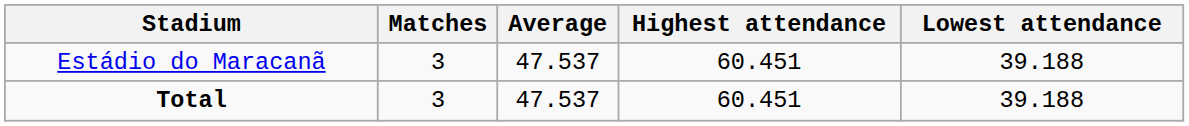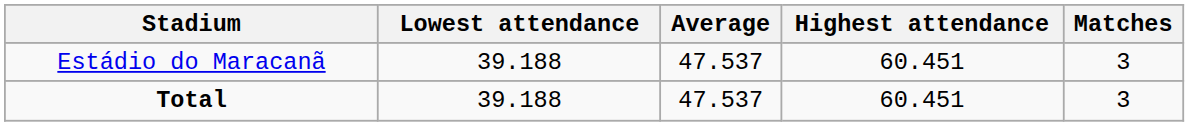columns swapped: Matches <-> Lowest attendance
